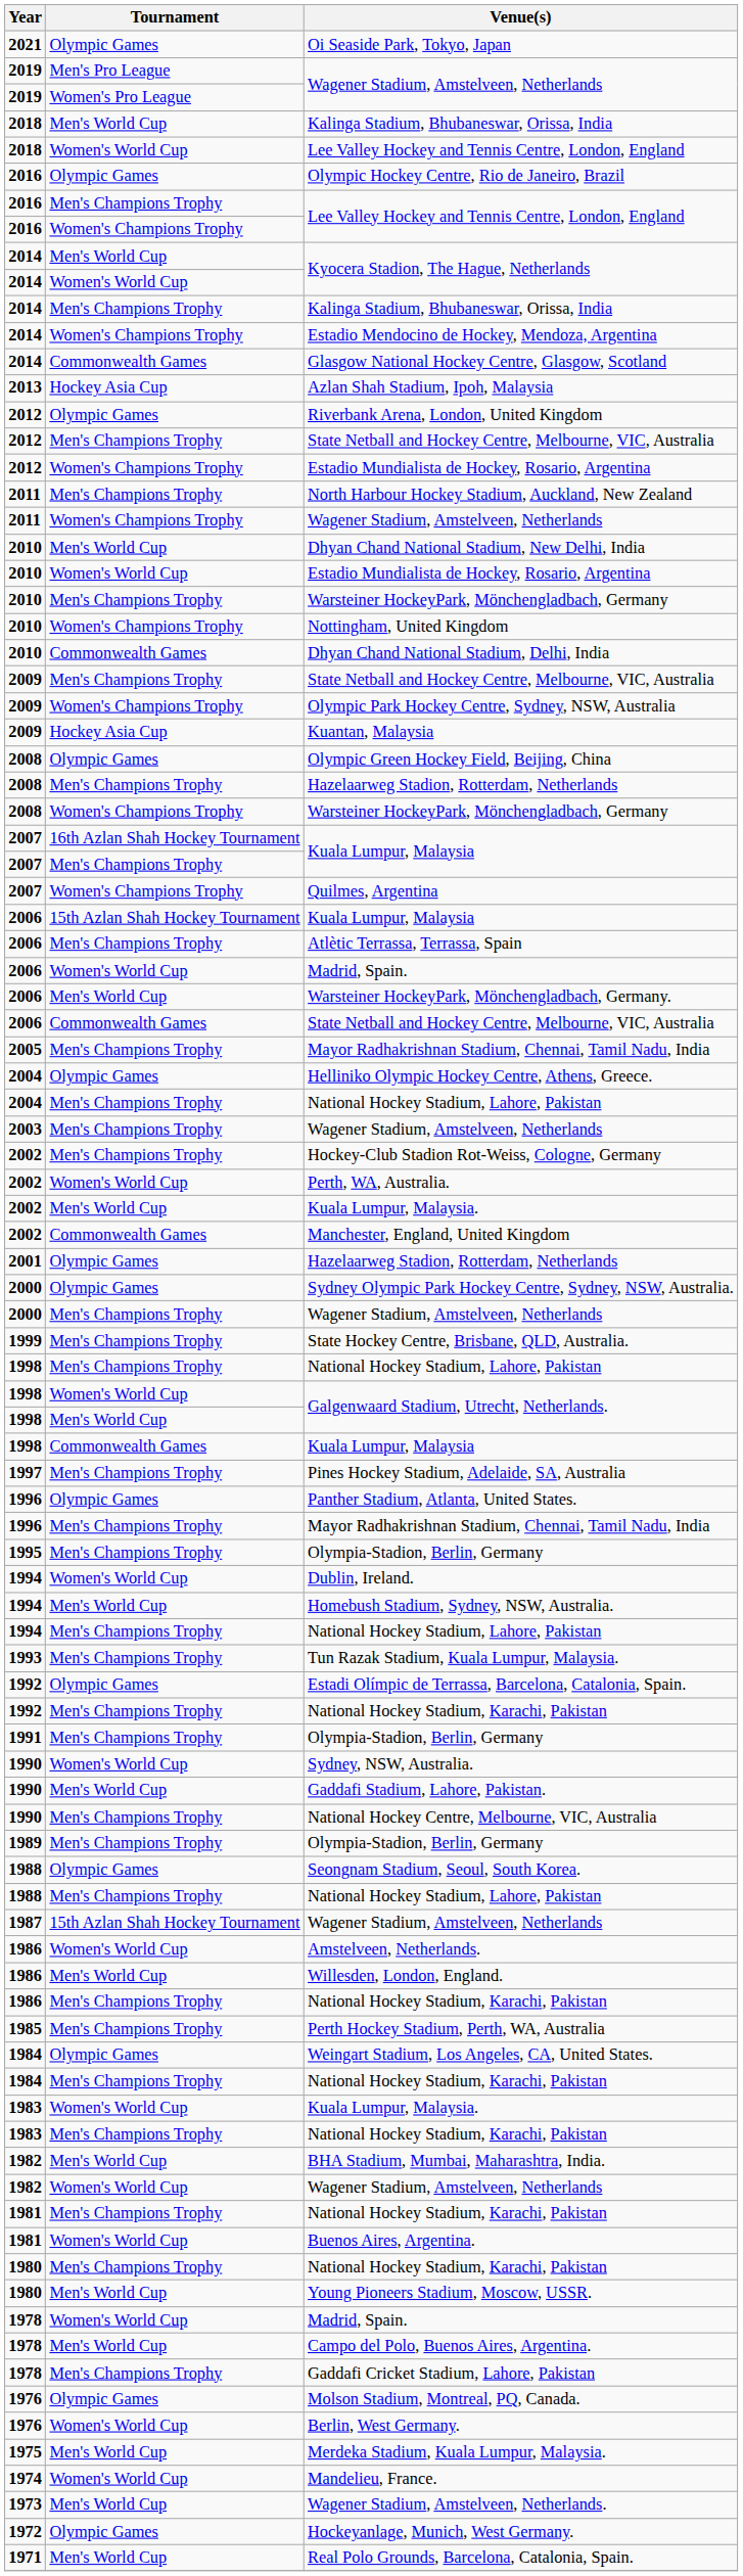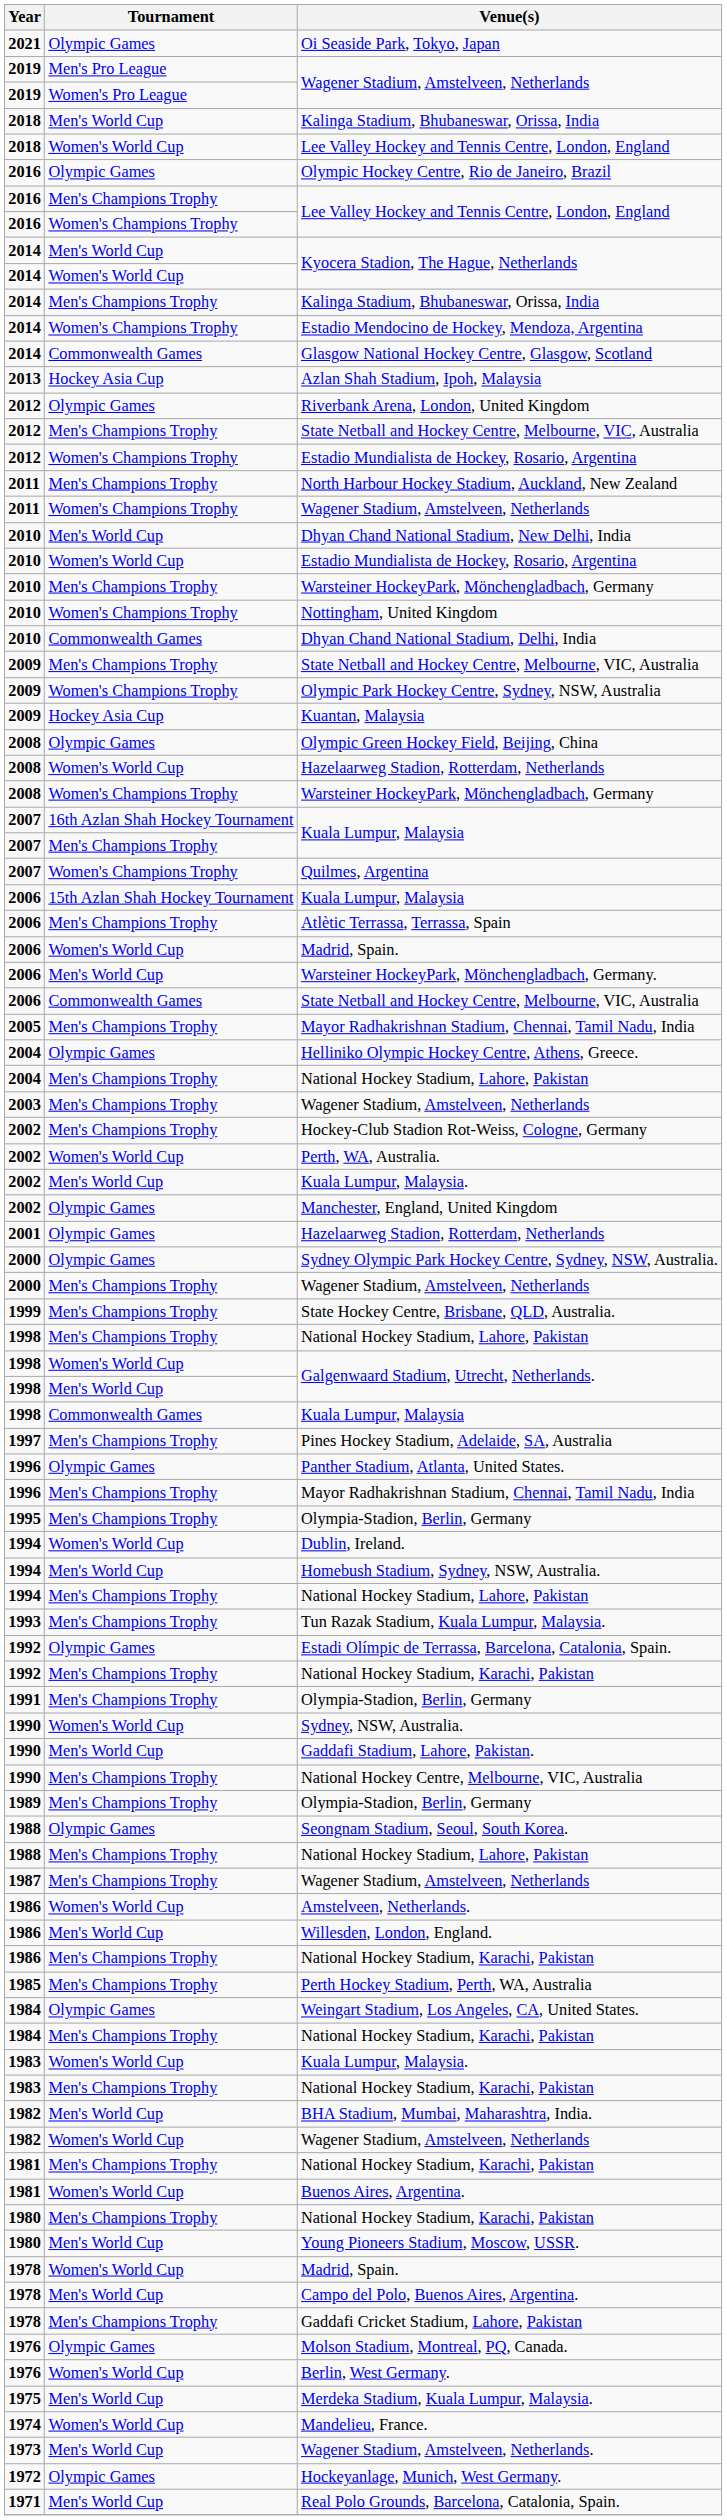2008 / Hazelaarweg Stadion, Rotterdam, Netherlands | Tournament: Men's Champions Trophy -> Women's World Cup
Manchester, England, United Kingdom | Tournament: Commonwealth Games -> Olympic Games
1987 / Wagener Stadium, Amstelveen, Netherlands | Tournament: 15th Azlan Shah Hockey Tournament -> Men's Champions Trophy
